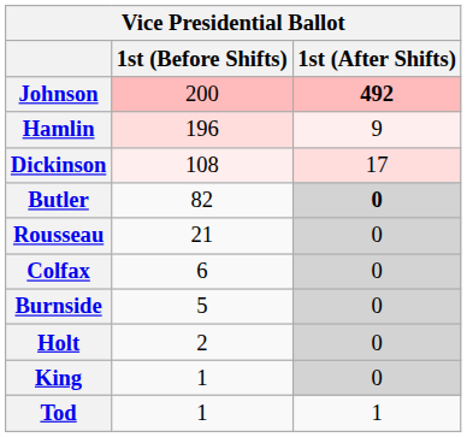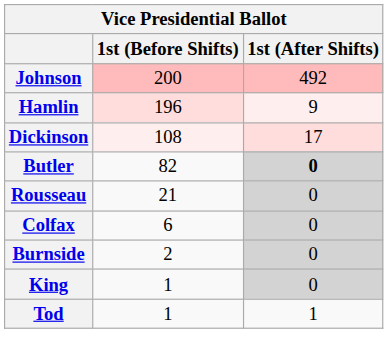Johnson | 1st (After Shifts): bold -> normal
Burnside | 1st (Before Shifts): 5 -> 2
- row: Holt | 2 | 0
